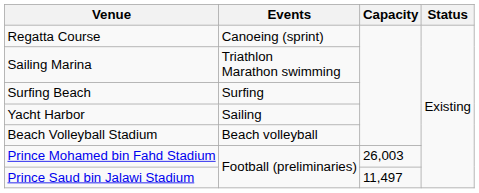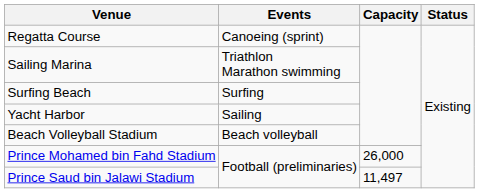Prince Mohamed bin Fahd Stadium | Capacity: 26,003 -> 26,000
